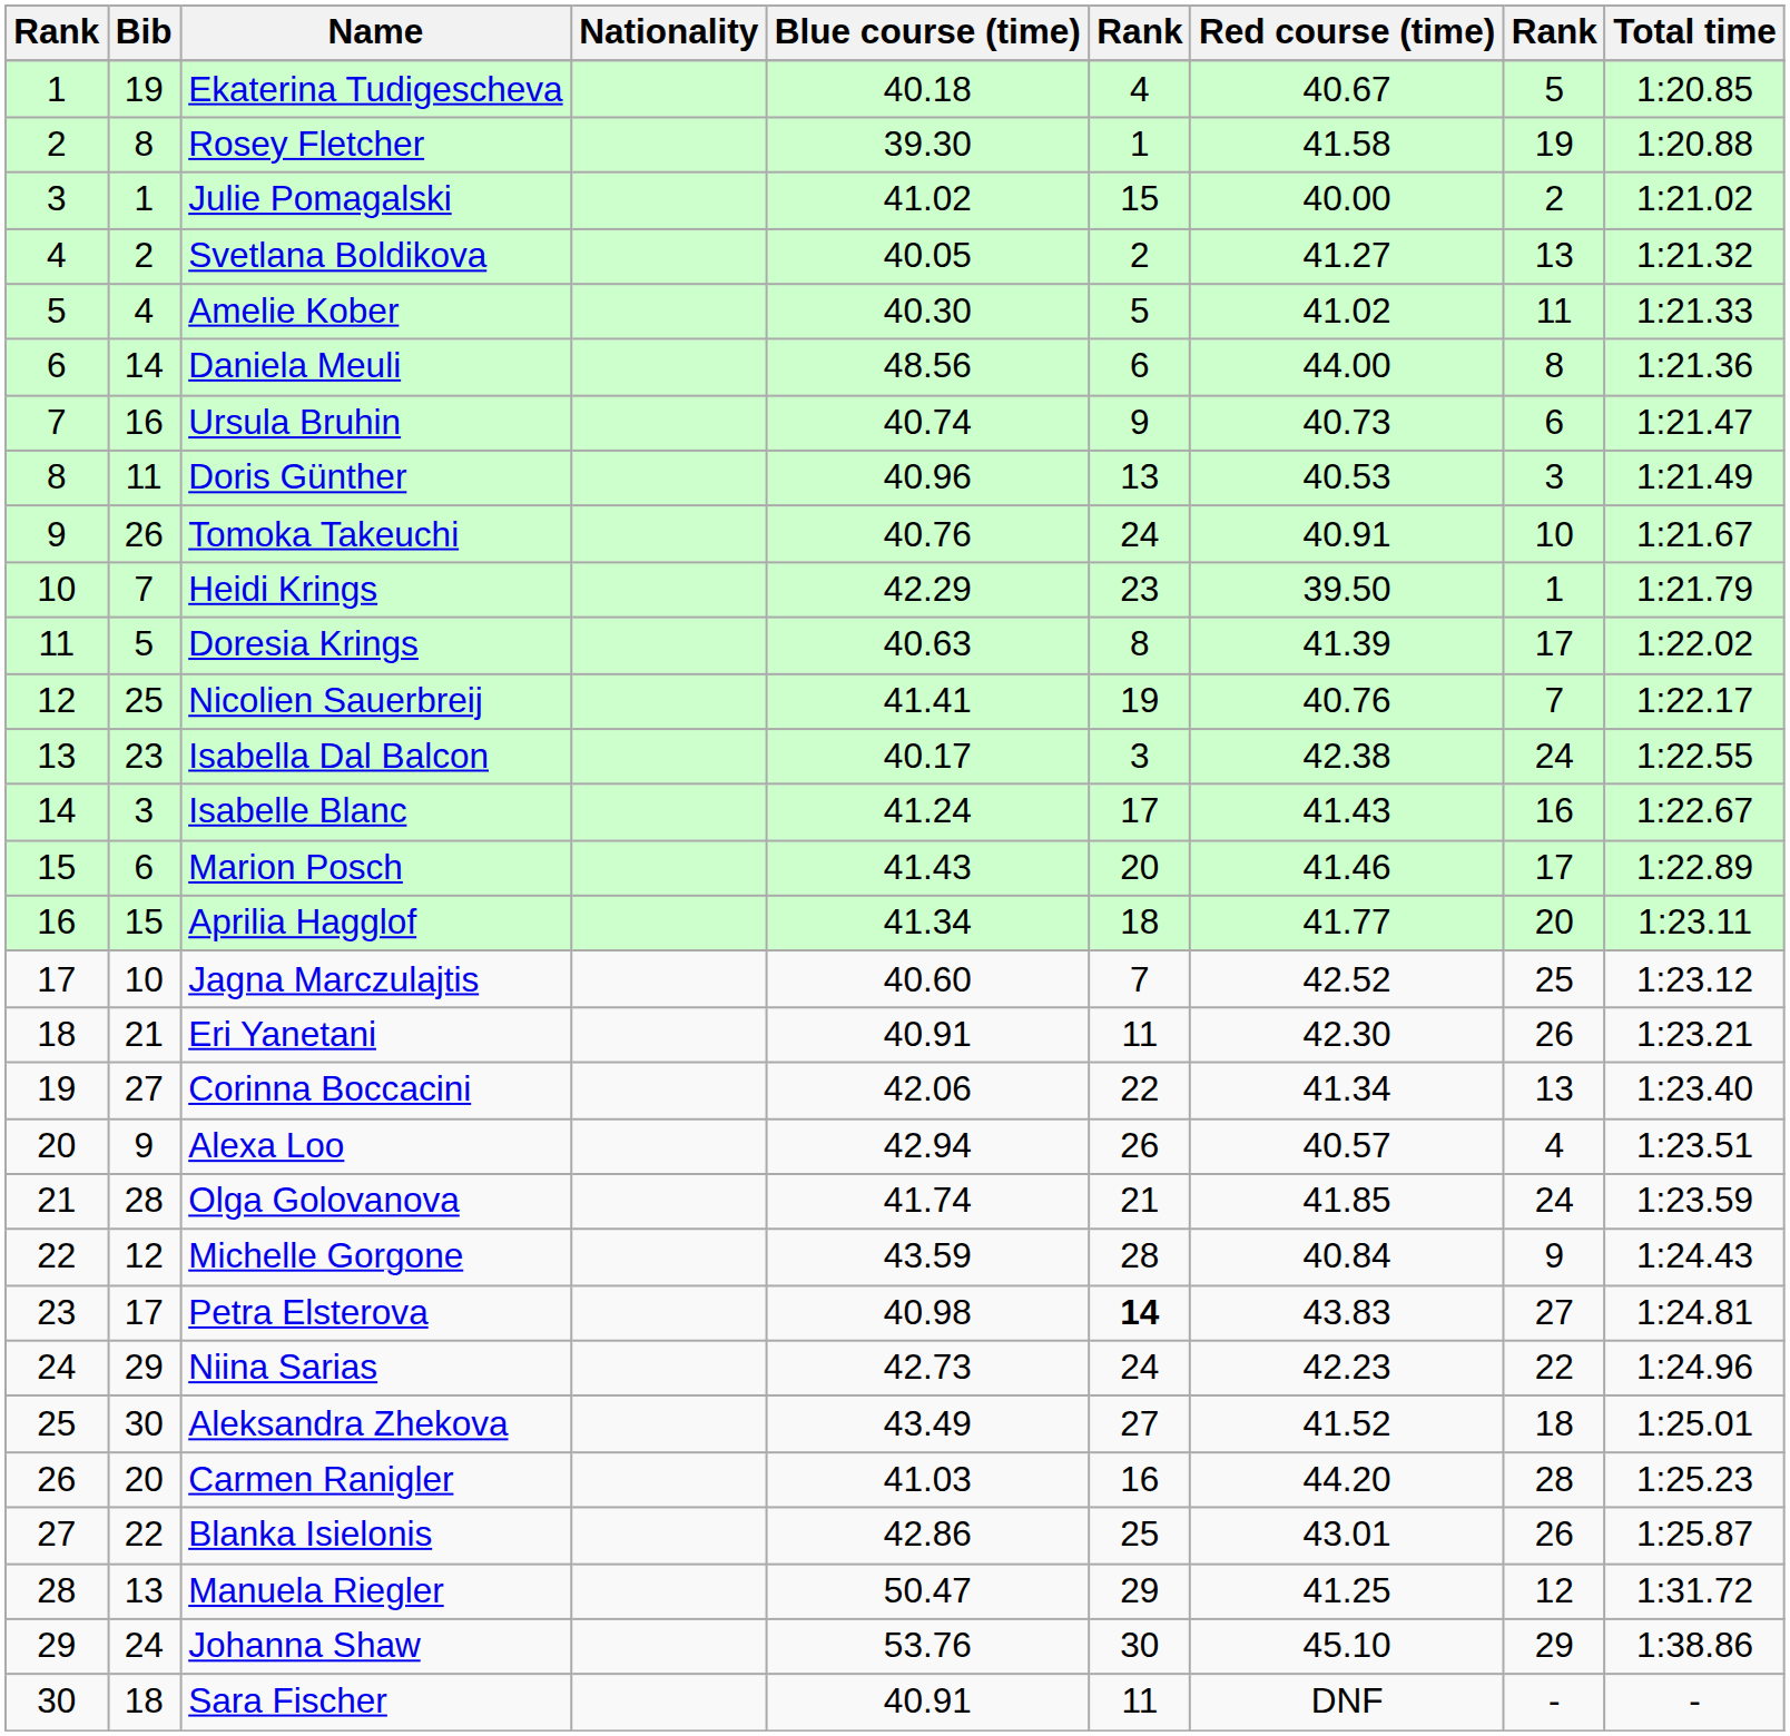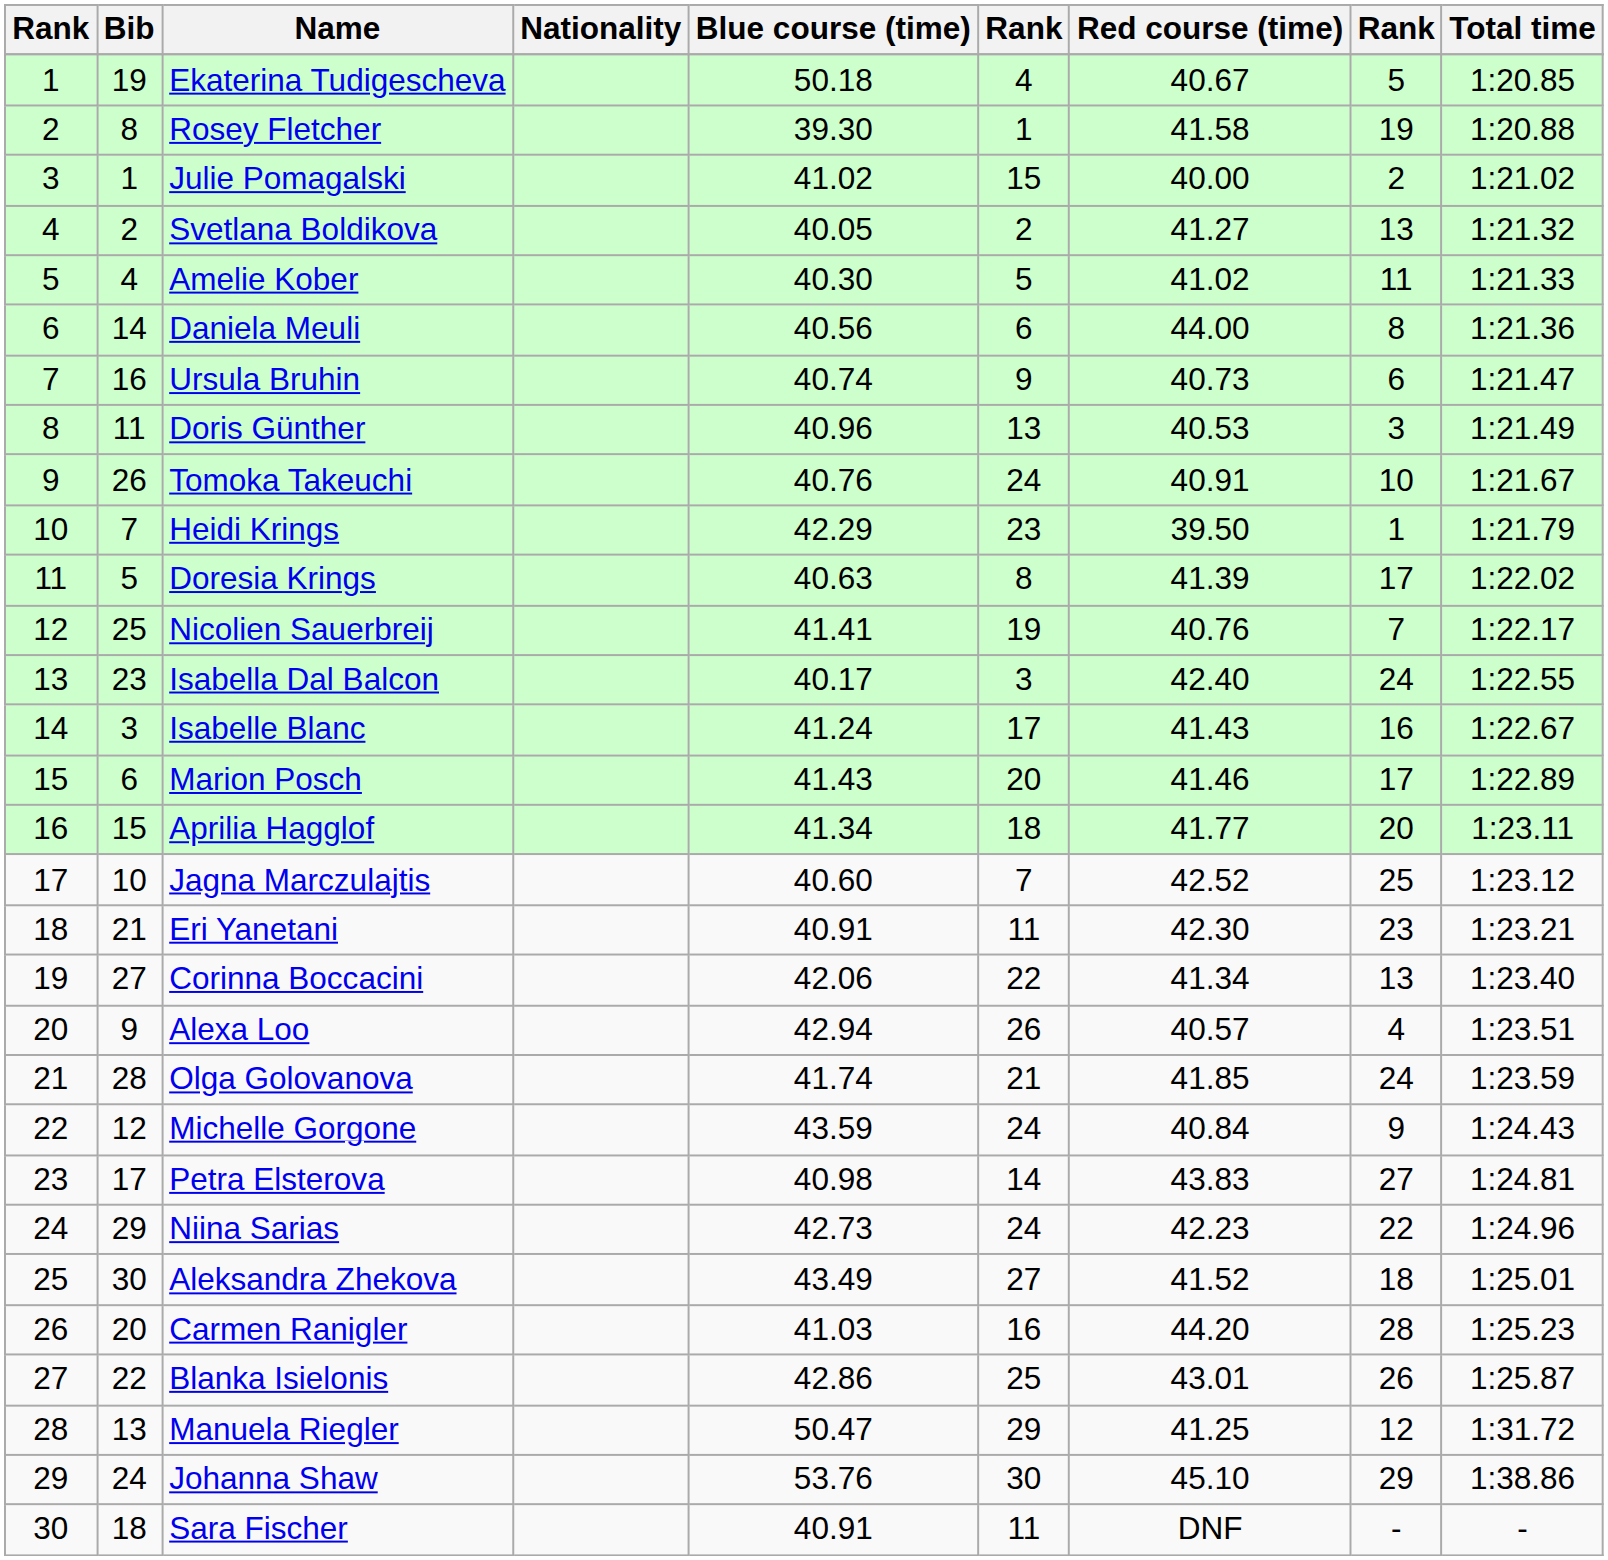Ekaterina Tudigescheva | Blue course (time): 40.18 -> 50.18
Daniela Meuli | Blue course (time): 48.56 -> 40.56
Isabella Dal Balcon | Red course (time): 42.38 -> 42.40
Eri Yanetani | column 8: 26 -> 23
Michelle Gorgone | column 6: 28 -> 24
Petra Elsterova | column 6: bold -> normal
